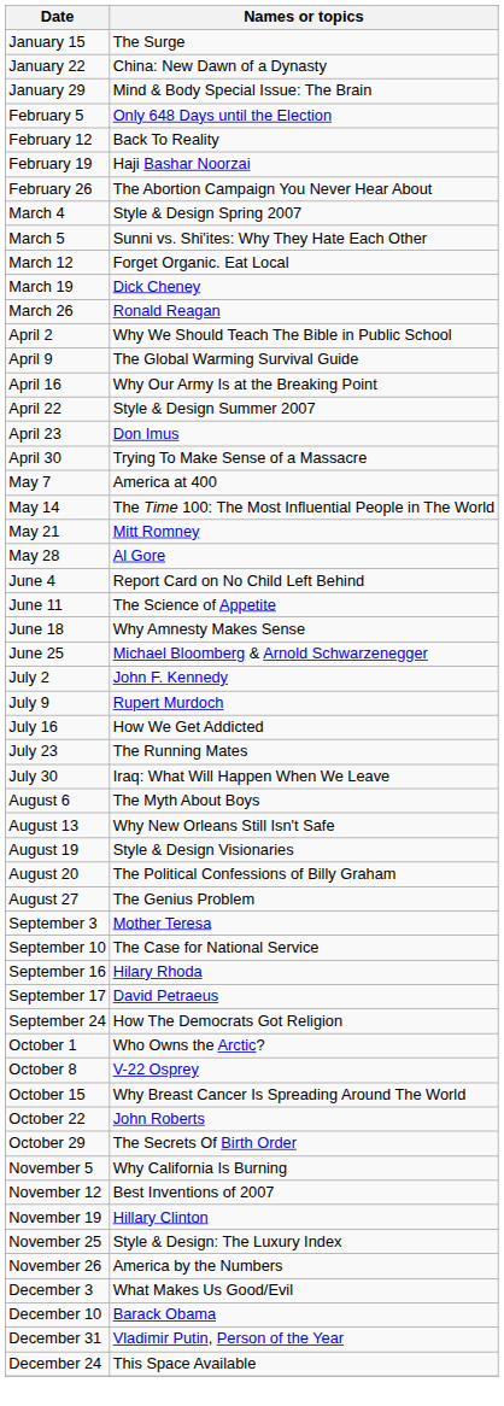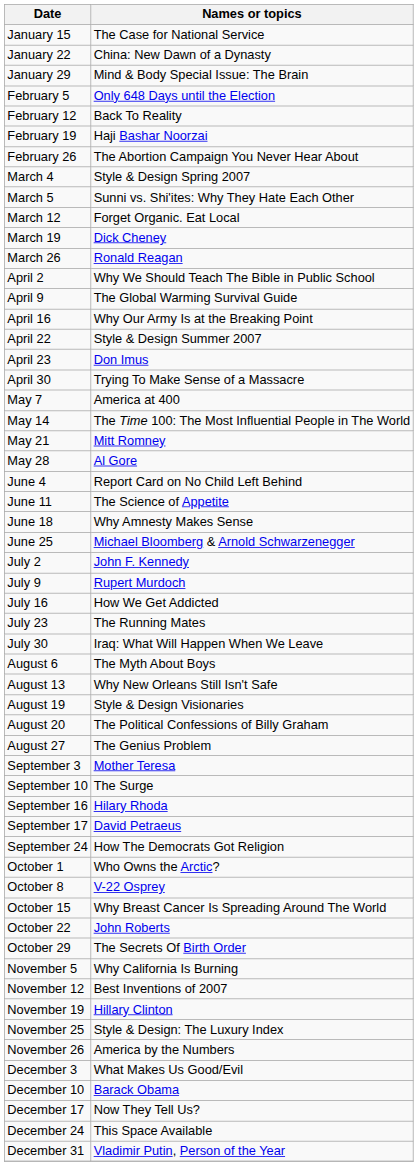January 15 | Names or topics: The Surge -> The Case for National Service
September 10 | Names or topics: The Case for National Service -> The Surge
+ row: December 17 | Now They Tell Us?
rows swapped: December 24 <-> December 31
